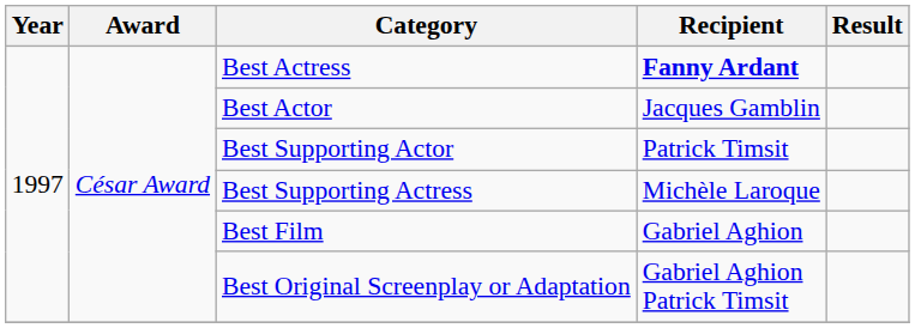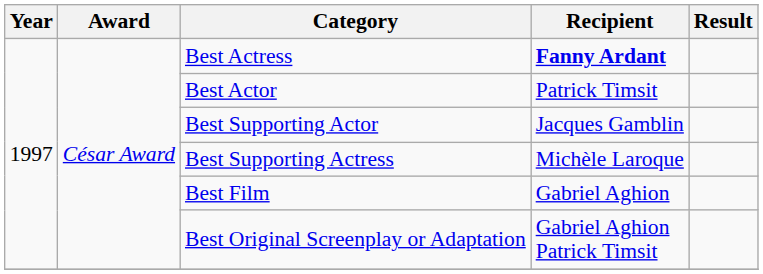Best Actor | Recipient: Jacques Gamblin -> Patrick Timsit
Best Supporting Actor | Recipient: Patrick Timsit -> Jacques Gamblin
